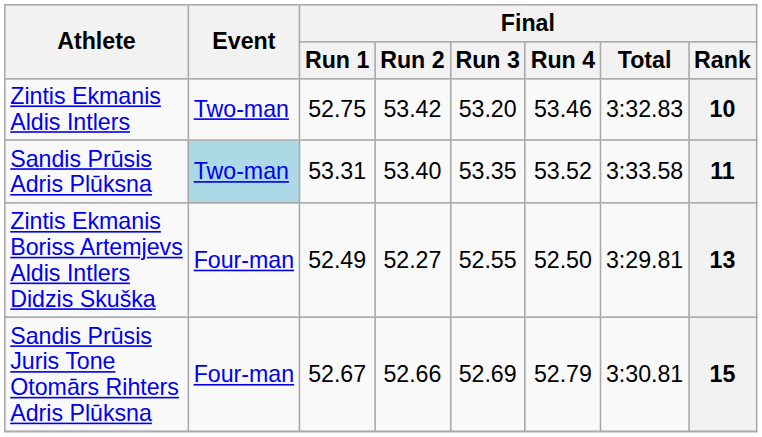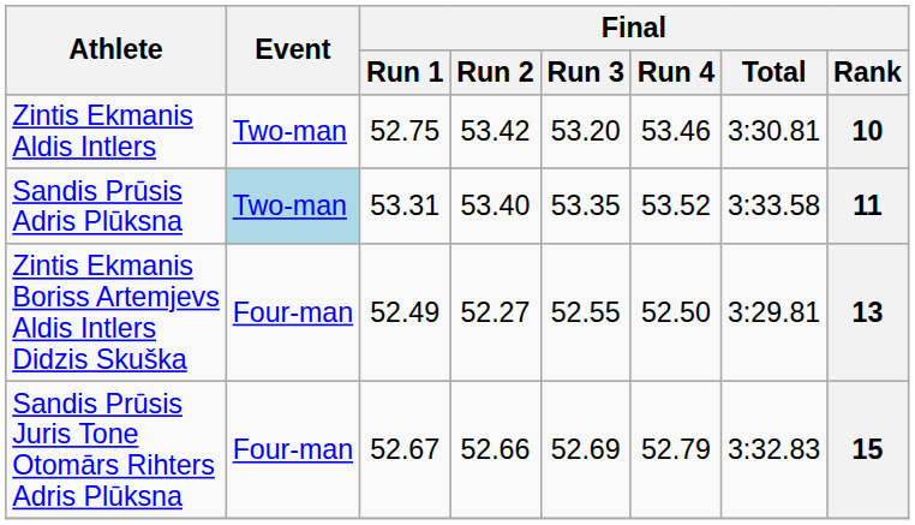Zintis Ekmanis Aldis Intlers | Final / Total: 3:32.83 -> 3:30.81
Sandis Prūsis Juris Tone Otomārs Rihters Adris Plūksna | Final / Total: 3:30.81 -> 3:32.83
